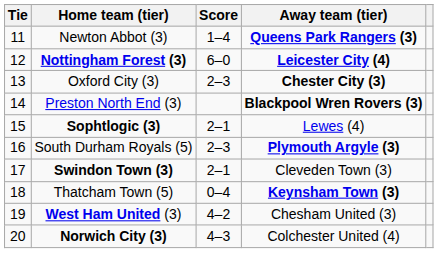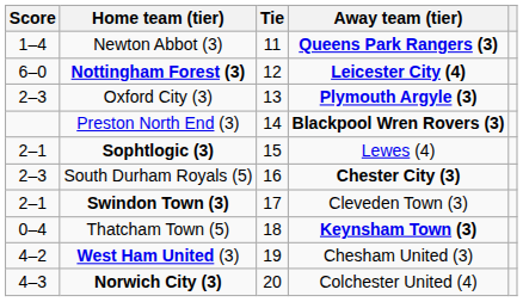columns swapped: Tie <-> Score
Oxford City (3) | Away team (tier): Chester City (3) -> Plymouth Argyle (3)
South Durham Royals (5) | Away team (tier): Plymouth Argyle (3) -> Chester City (3)
